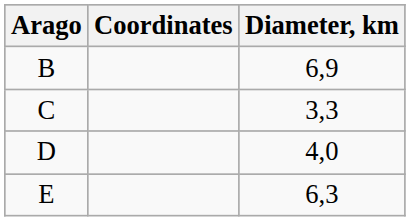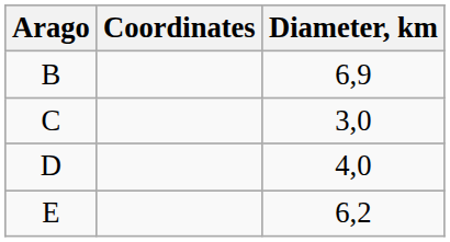C | Diameter, km: 3,3 -> 3,0
E | Diameter, km: 6,3 -> 6,2
